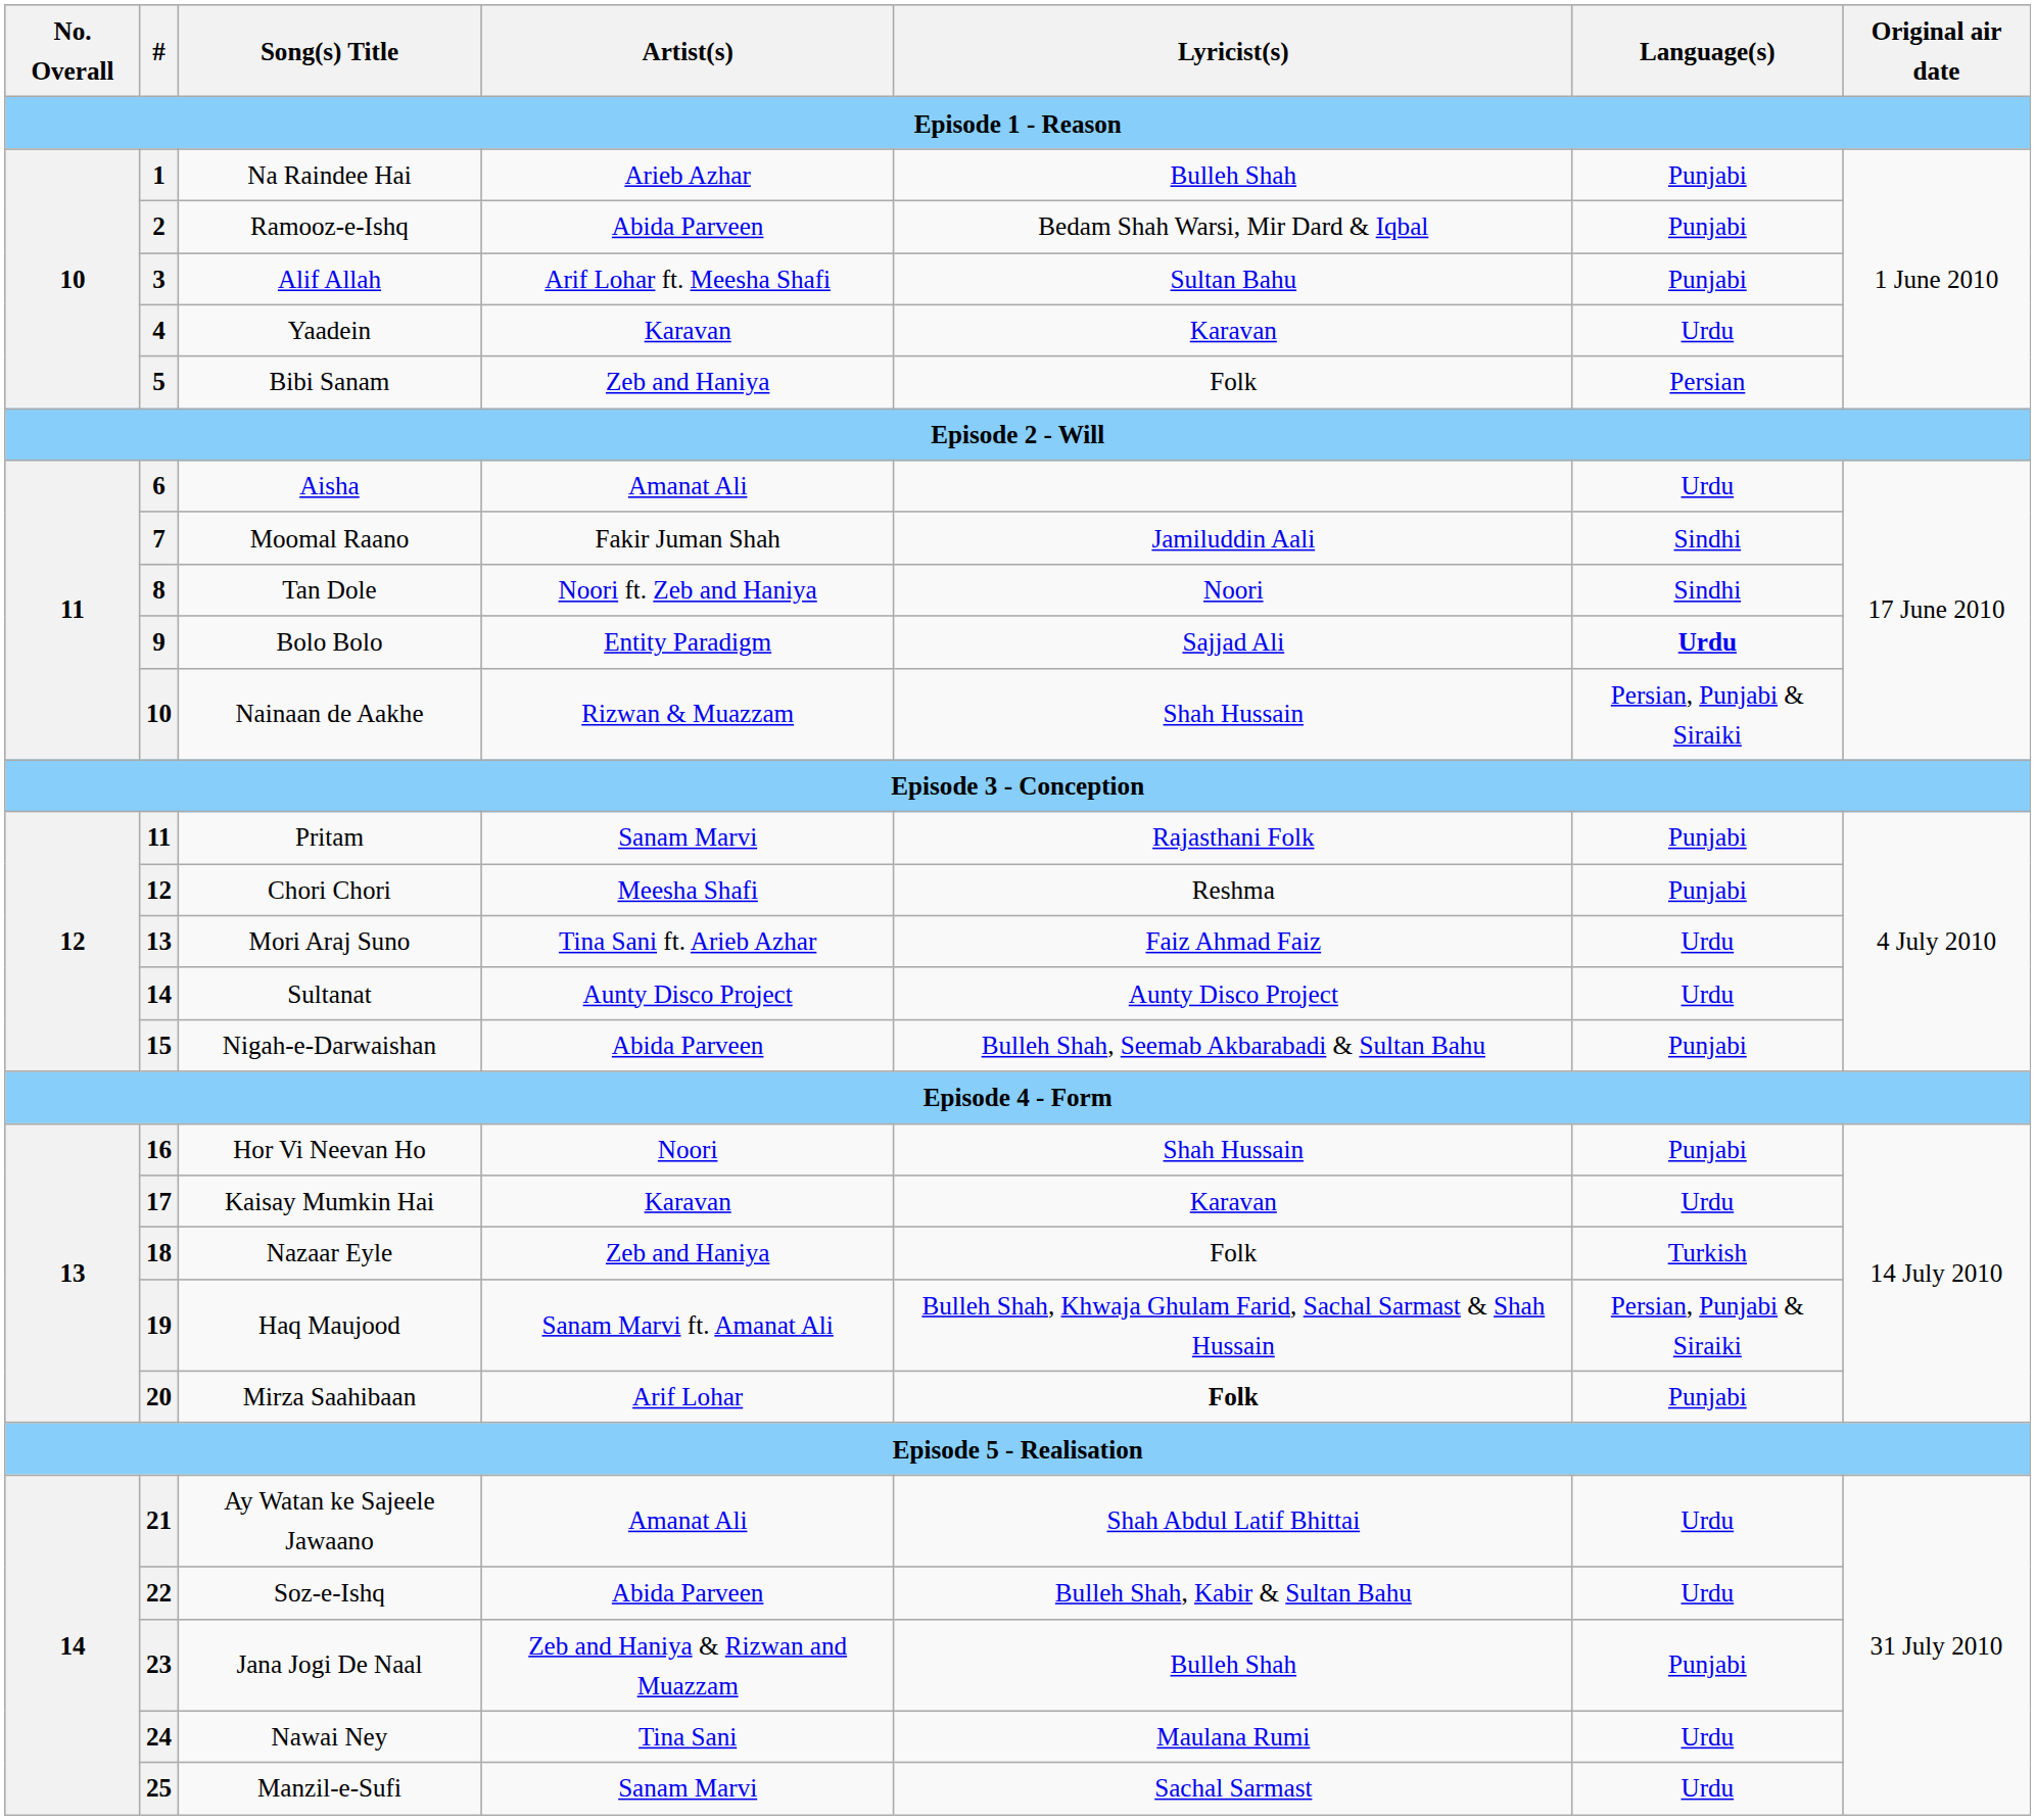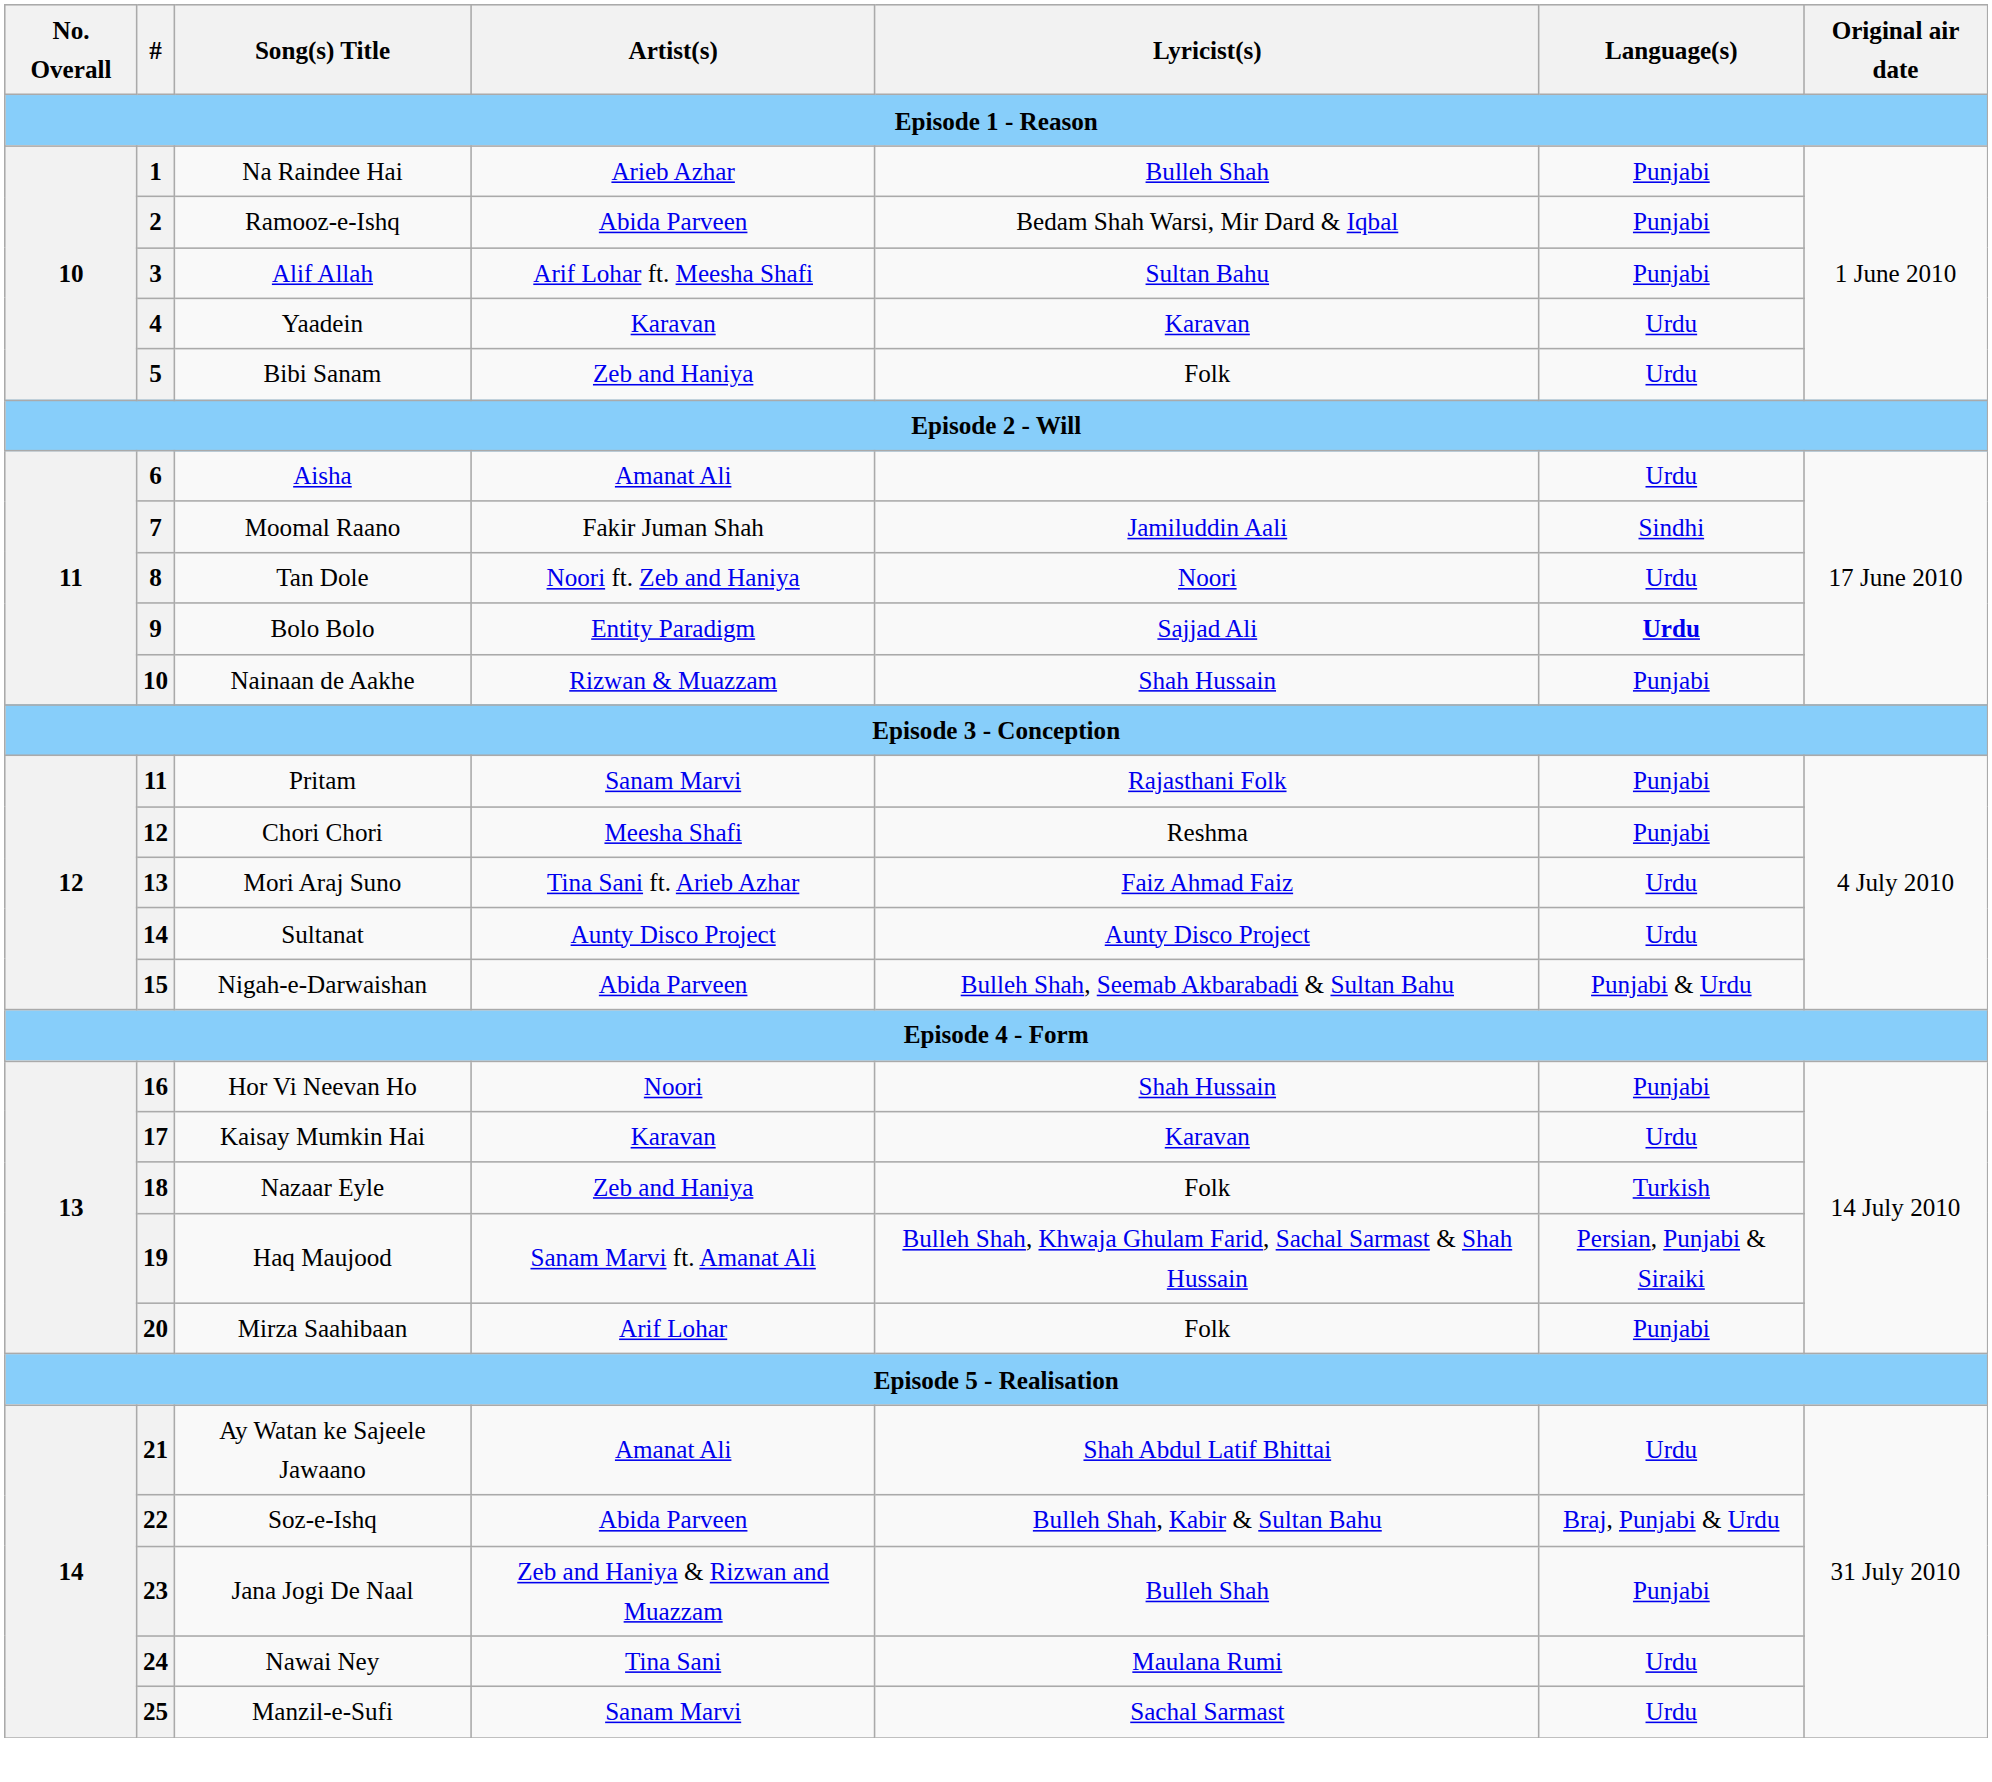Bibi Sanam | Language(s): Persian -> Urdu
Tan Dole | Language(s): Sindhi -> Urdu
Nainaan de Aakhe | Language(s): Persian, Punjabi & Siraiki -> Punjabi
Nigah-e-Darwaishan | Language(s): Punjabi -> Punjabi & Urdu
Mirza Saahibaan | Lyricist(s): bold -> normal
Soz-e-Ishq | Language(s): Urdu -> Braj, Punjabi & Urdu
